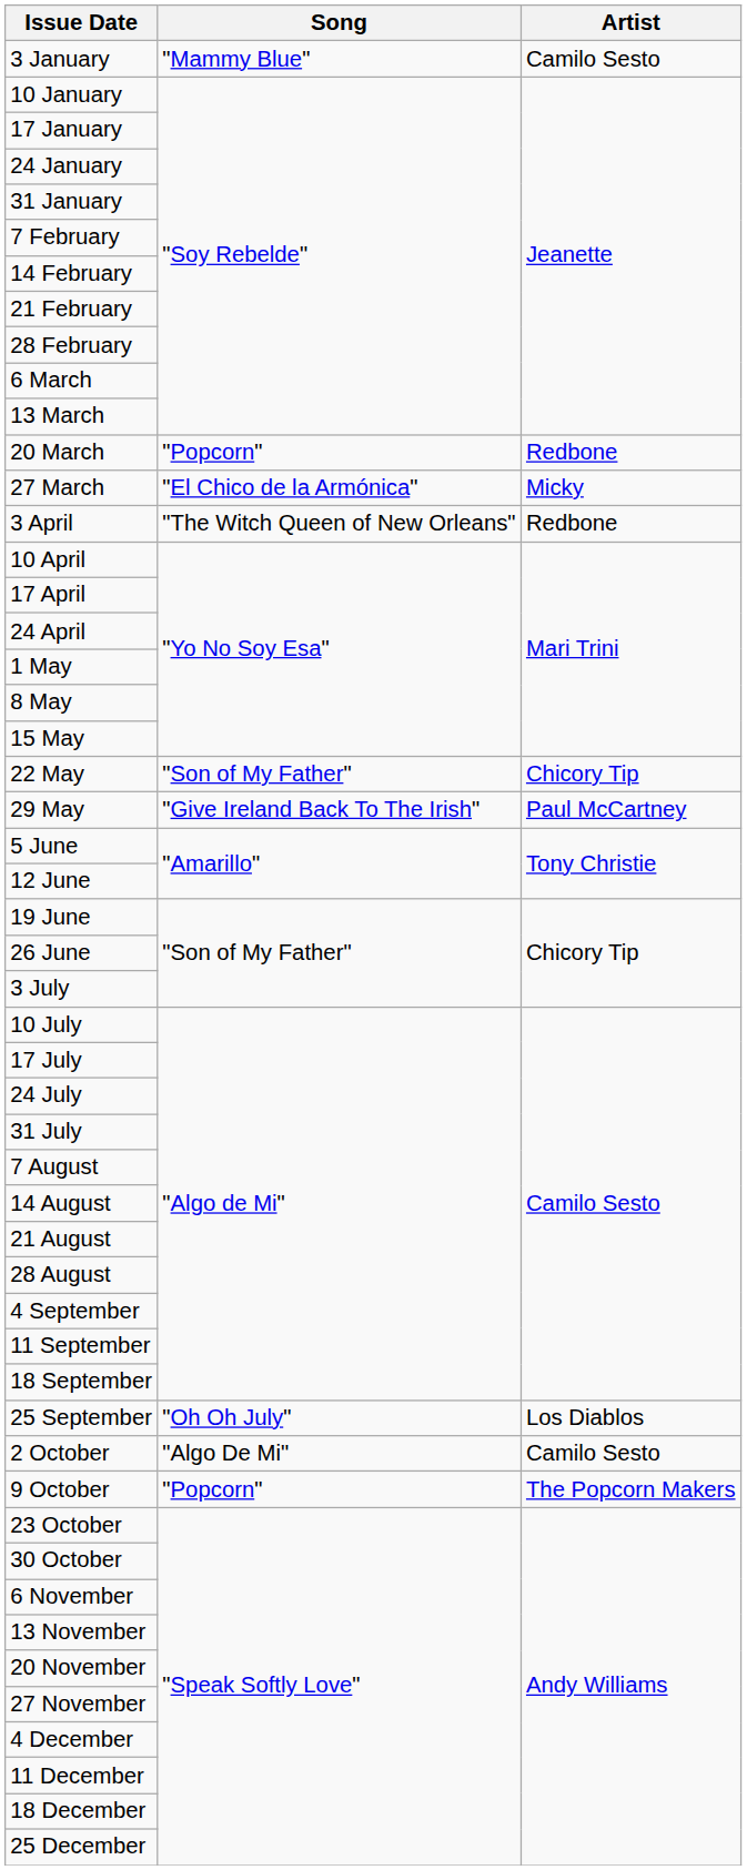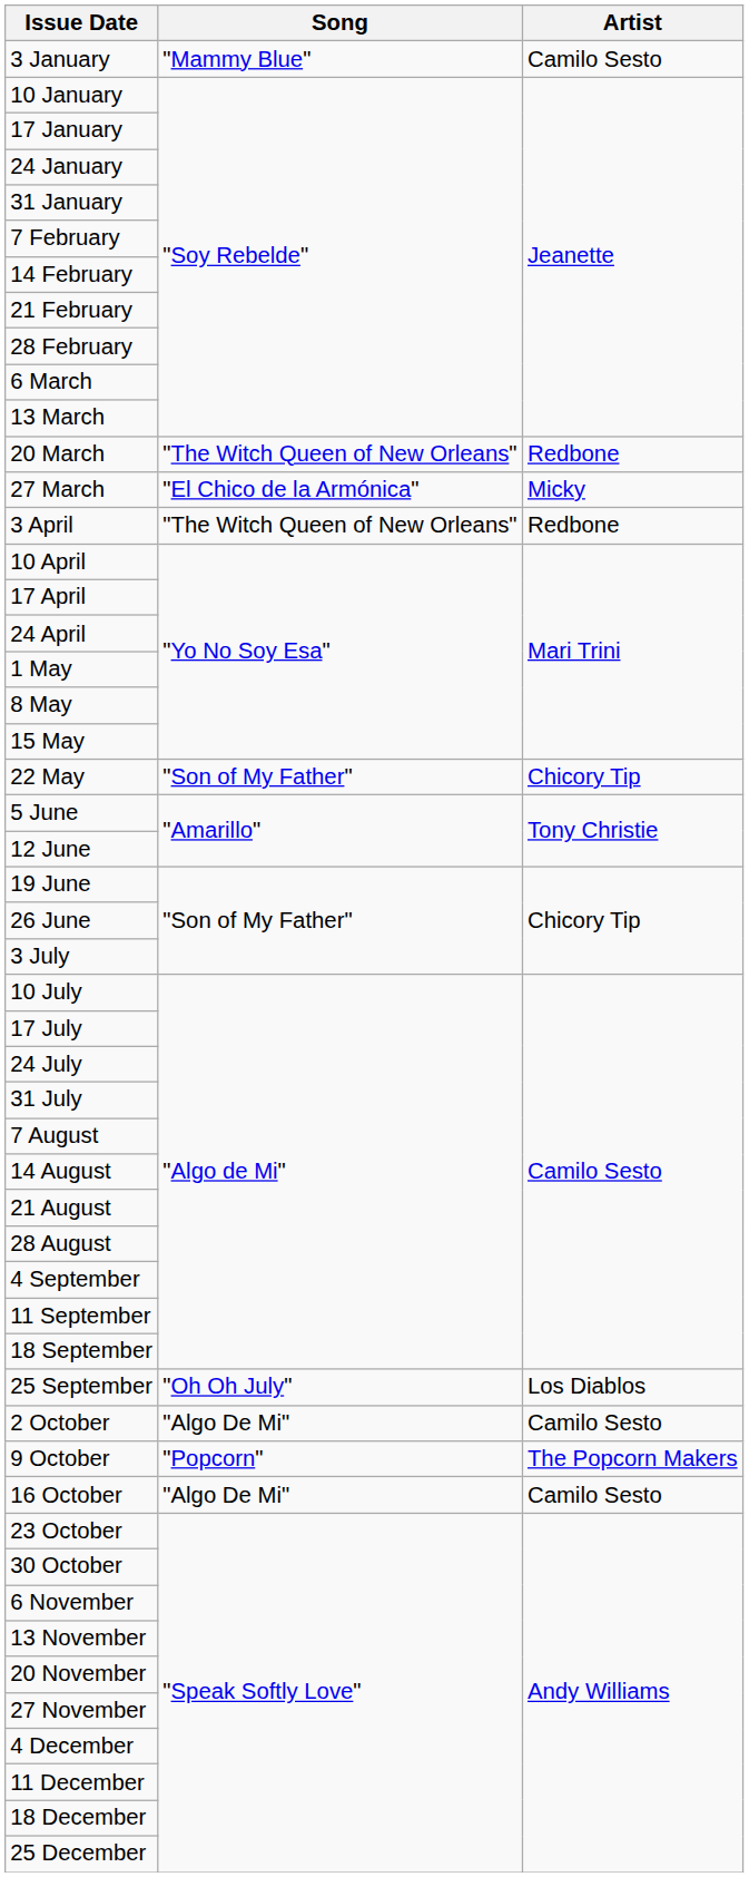20 March | Song: "Popcorn" -> "The Witch Queen of New Orleans"
- row: 29 May | "Give Ireland Back To The Irish" | Paul McCartney
+ row: 16 October | "Algo De Mi" | Camilo Sesto
